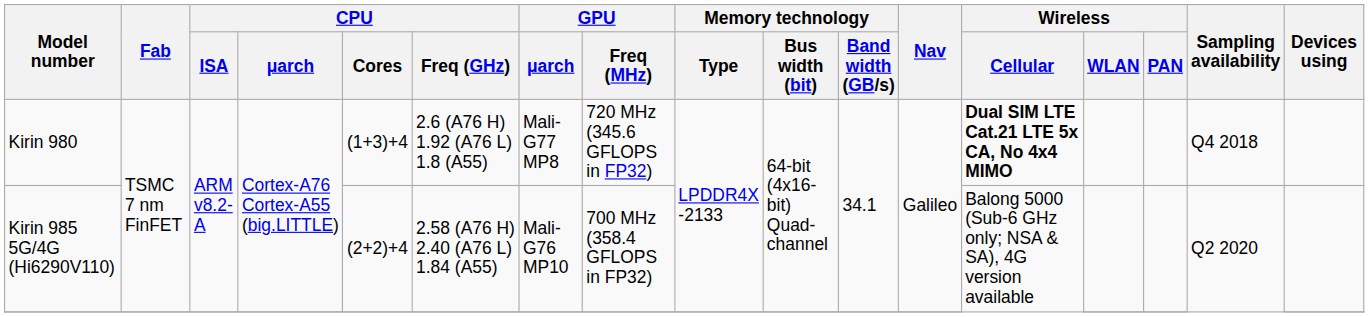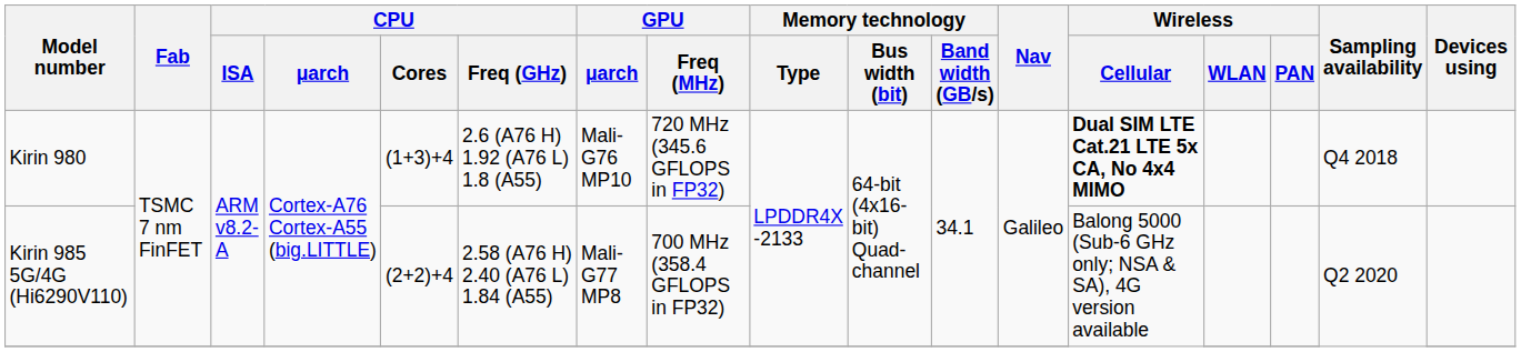Kirin 980 | GPU / μarch: Mali-G77 MP8 -> Mali-G76 MP10
Kirin 985 5G/4G (Hi6290V110) | GPU / μarch: Mali-G76 MP10 -> Mali-G77 MP8
